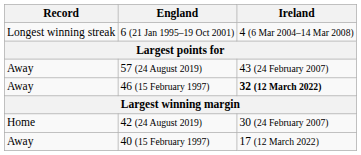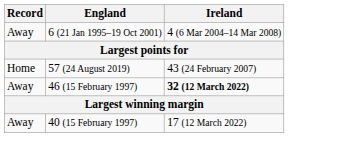6 (21 Jan 1995–19 Oct 2001) | Record: Longest winning streak -> Away
57 (24 August 2019) | Record: Away -> Home
- row: Home | 42 (24 August 2019) | 30 (24 February 2007)
